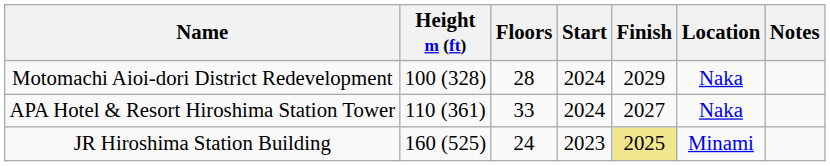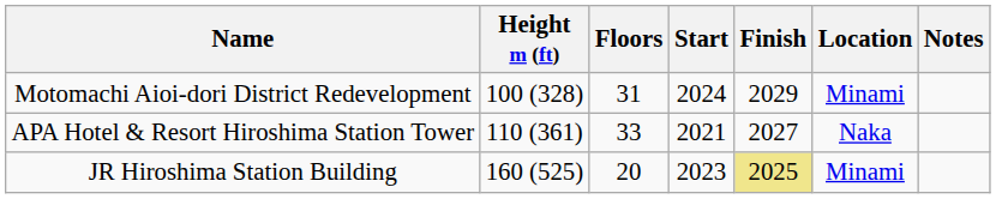Motomachi Aioi-dori District Redevelopment | Floors: 28 -> 31
Motomachi Aioi-dori District Redevelopment | Location: Naka -> Minami
APA Hotel & Resort Hiroshima Station Tower | Start: 2024 -> 2021
JR Hiroshima Station Building | Floors: 24 -> 20
